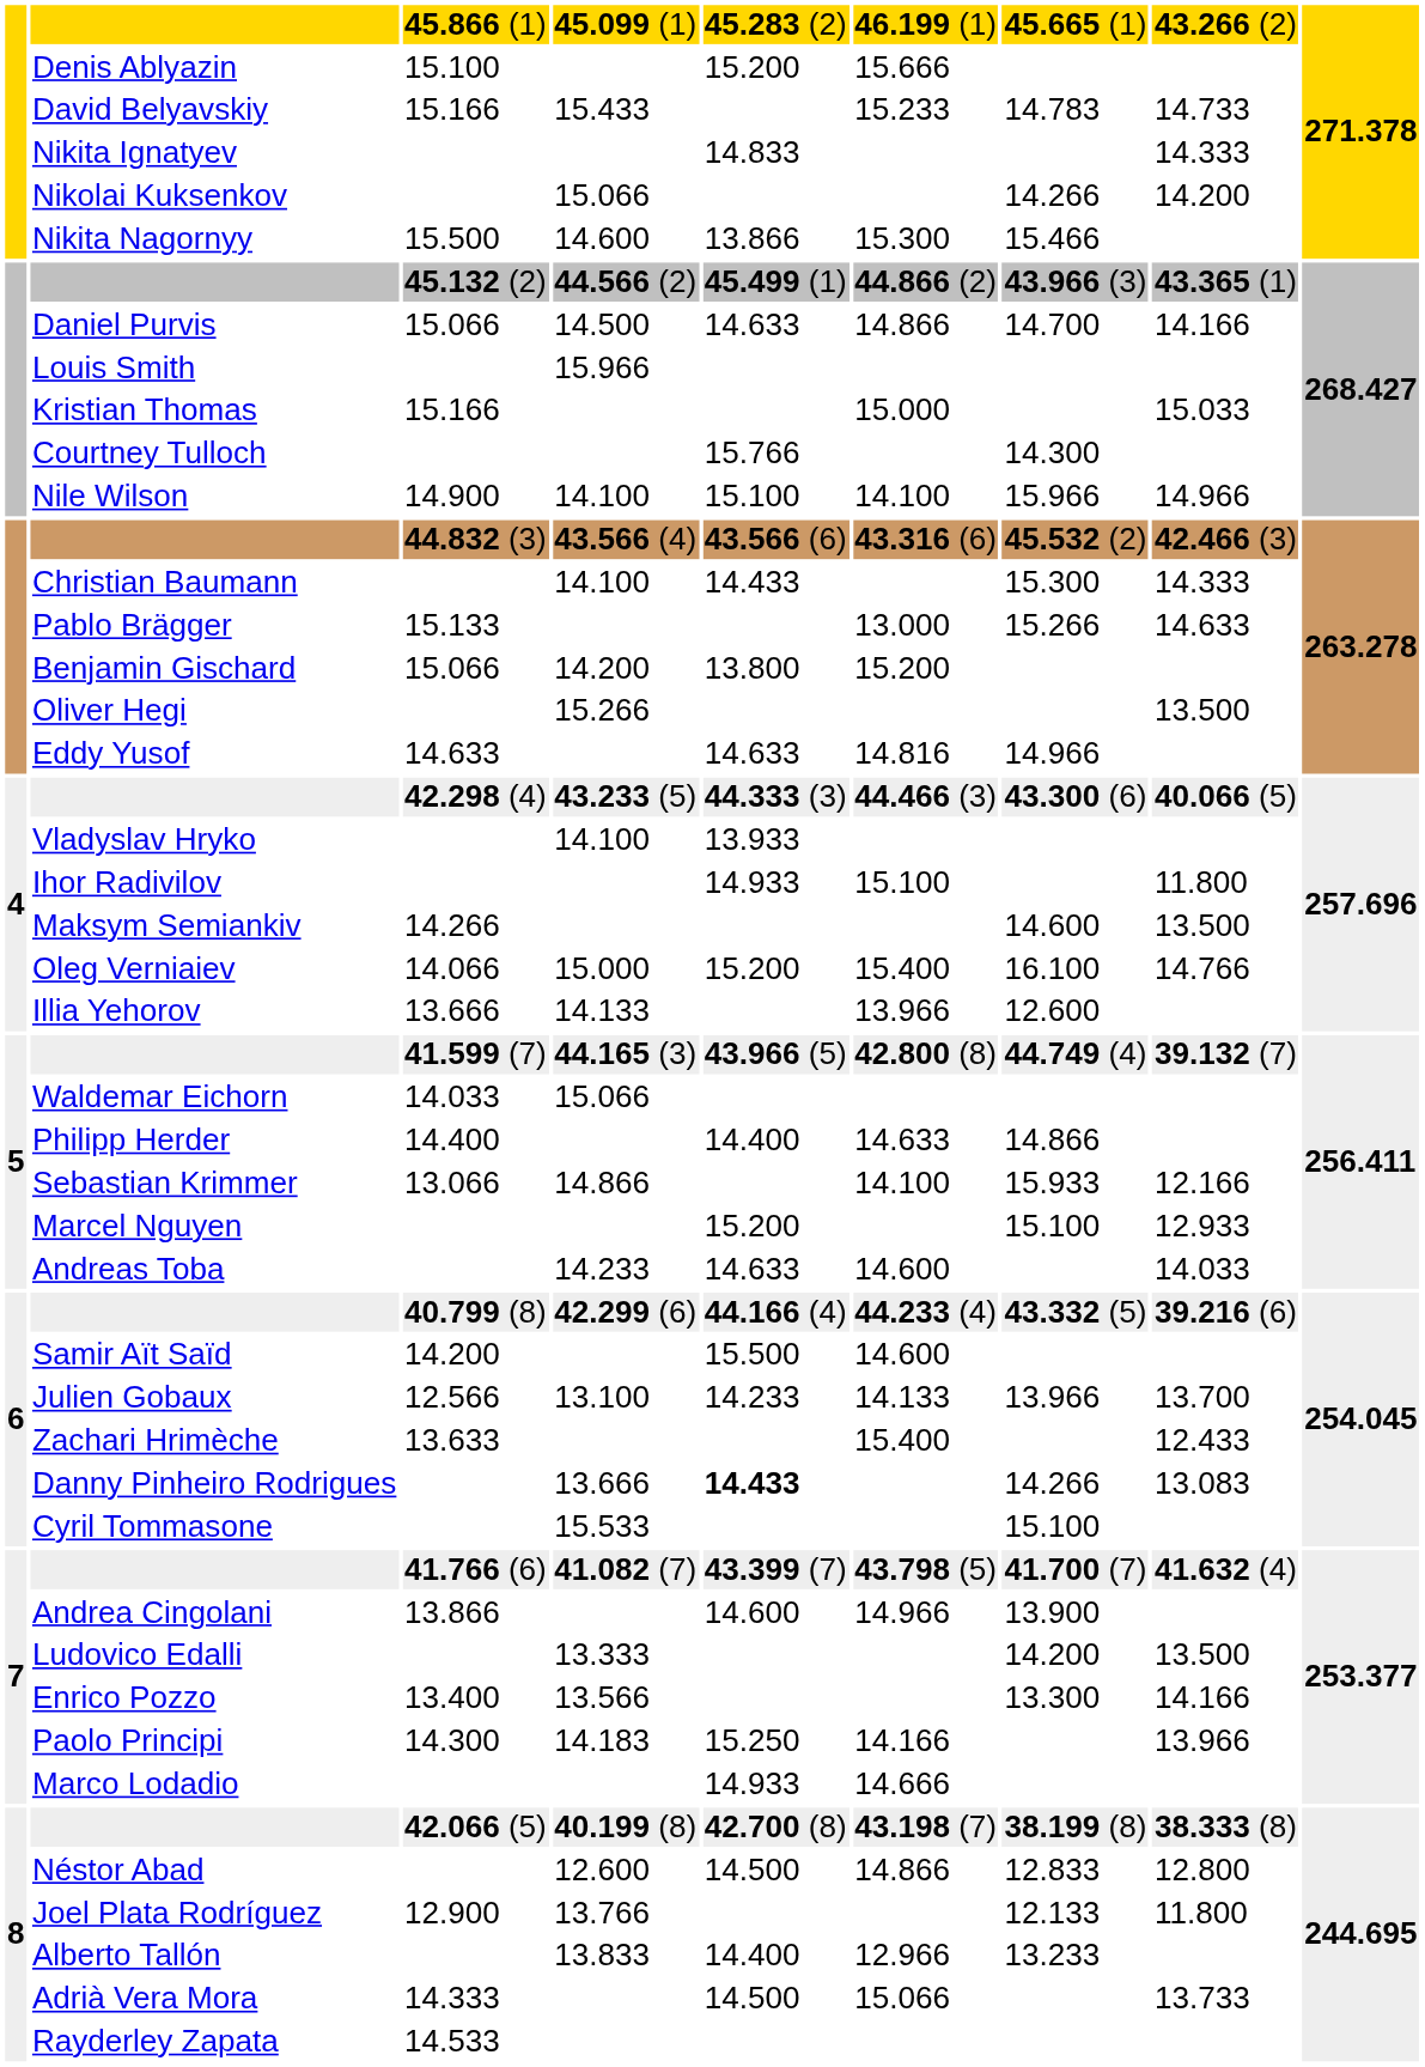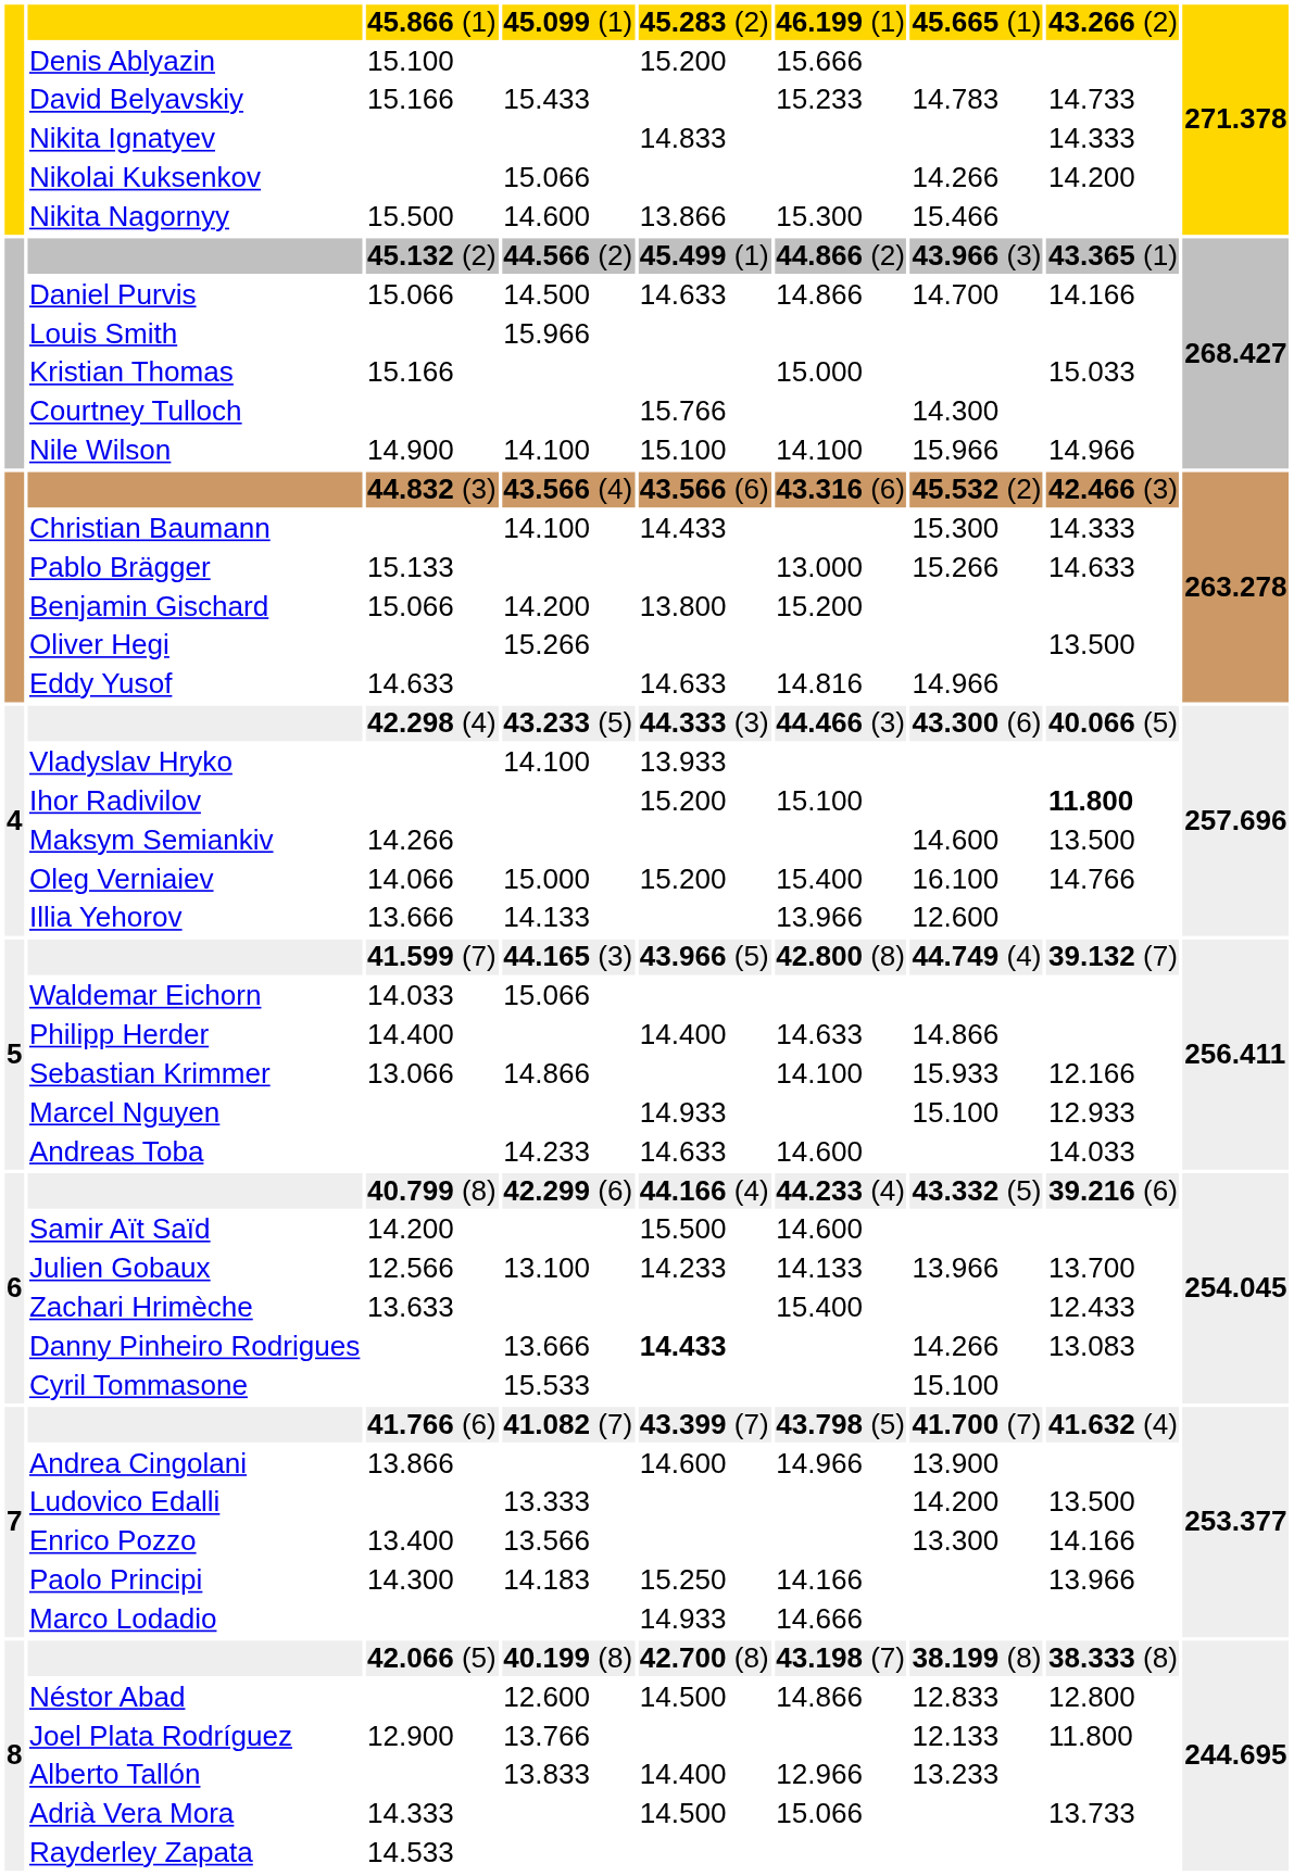Ihor Radivilov | column 5: 14.933 -> 15.200
Ihor Radivilov | column 8: normal -> bold
Marcel Nguyen | column 5: 15.200 -> 14.933
